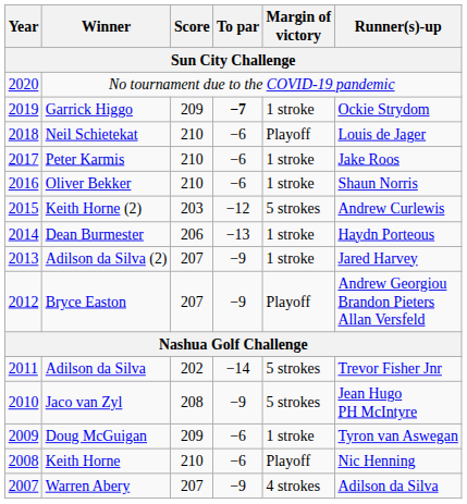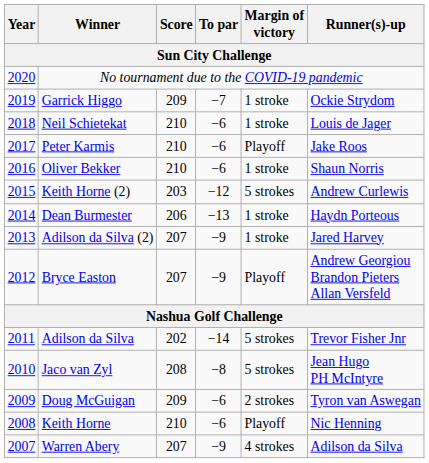Garrick Higgo | To par / Sun City Challenge: bold -> normal
Neil Schietekat | Margin of victory / Sun City Challenge: Playoff -> 1 stroke
Peter Karmis | Margin of victory / Sun City Challenge: 1 stroke -> Playoff
Jaco van Zyl | To par / Sun City Challenge: −9 -> −8
Doug McGuigan | Margin of victory / Sun City Challenge: 1 stroke -> 2 strokes
